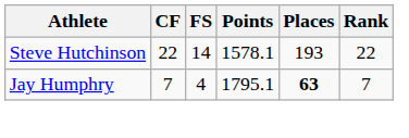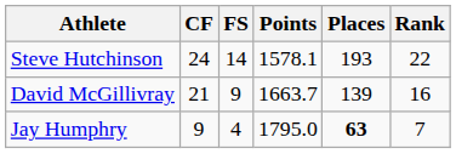Steve Hutchinson | CF: 22 -> 24
+ row: David McGillivray | 21 | 9 | 1663.7 | 139 | 16
Jay Humphry | CF: 7 -> 9
Jay Humphry | Points: 1795.1 -> 1795.0
